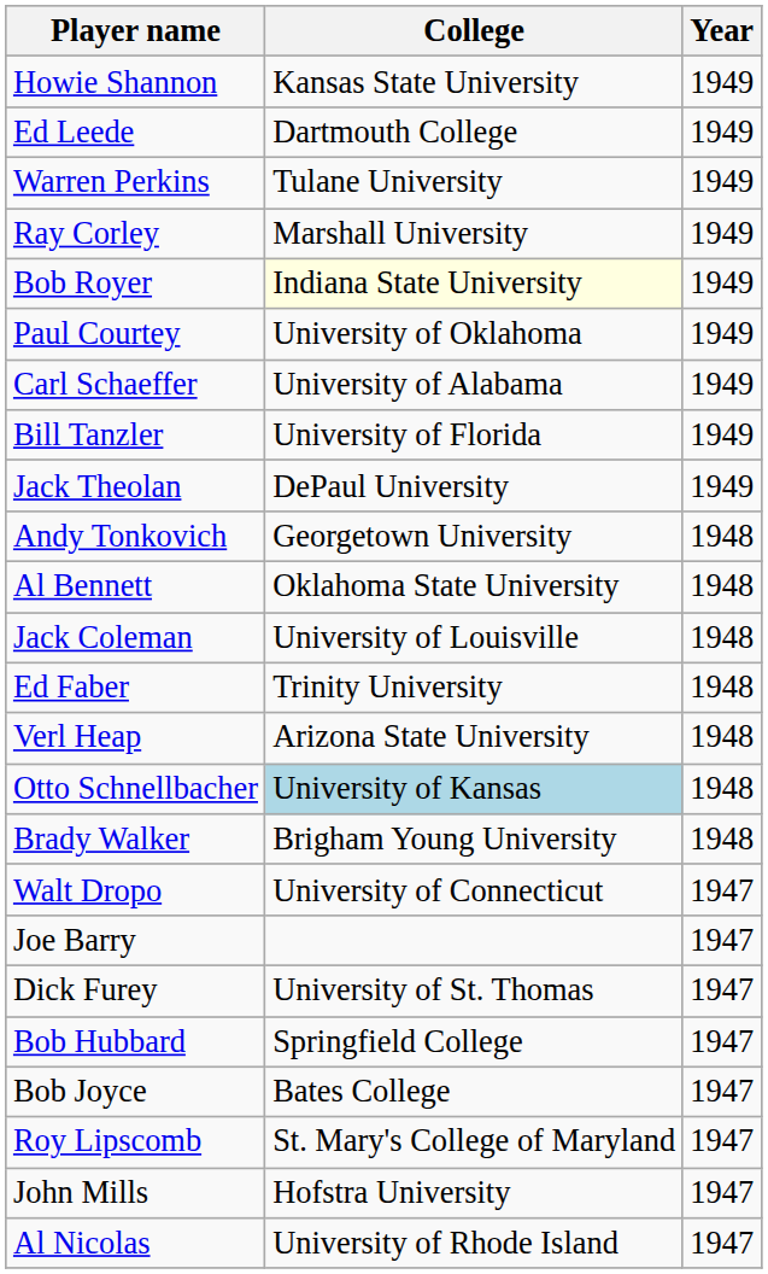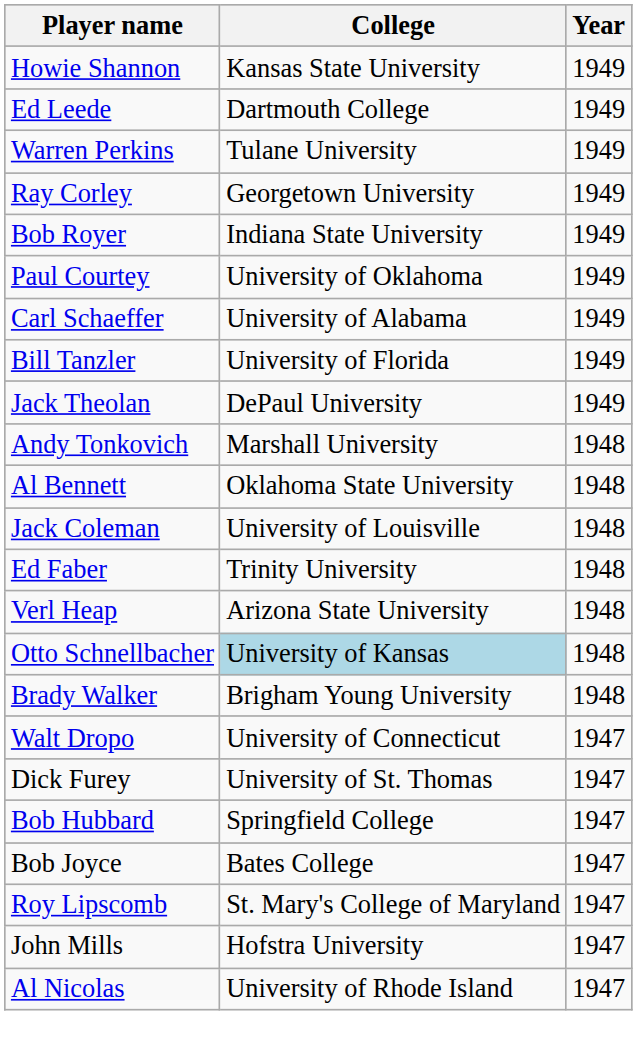Ray Corley | College: Marshall University -> Georgetown University
Bob Royer | College: lightyellow background -> no background
Andy Tonkovich | College: Georgetown University -> Marshall University
- row: Joe Barry | 1947
